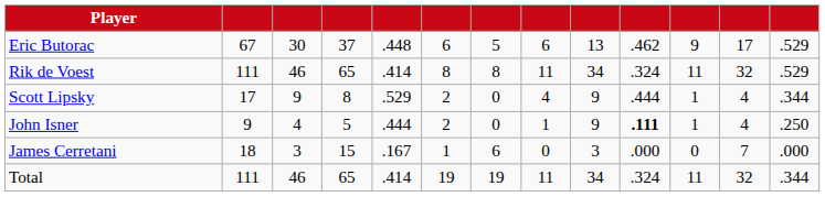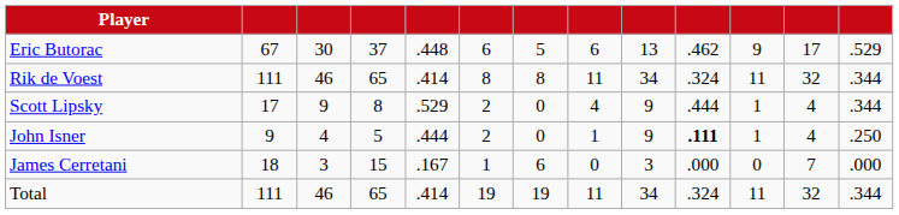Rik de Voest | column 13: .529 -> .344
